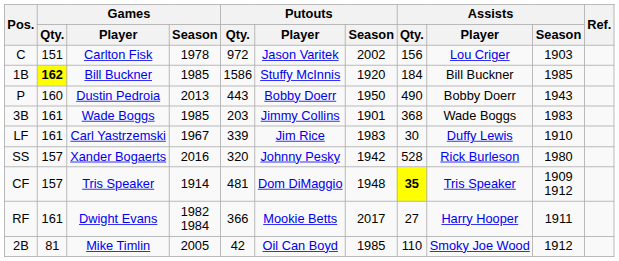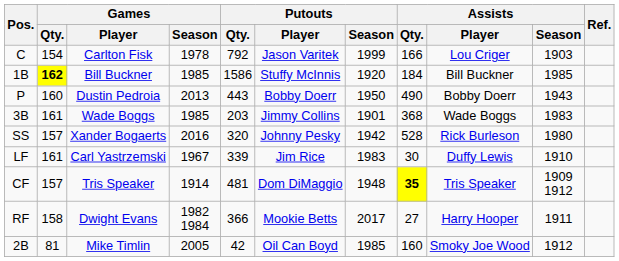Carlton Fisk | Games / Qty.: 151 -> 154
Carlton Fisk | Putouts / Qty.: 972 -> 792
Carlton Fisk | Putouts / Season: 2002 -> 1999
Carlton Fisk | Assists / Qty.: 156 -> 166
rows swapped: Xander Bogaerts <-> Carl Yastrzemski
Dwight Evans | Games / Qty.: 161 -> 158
Mike Timlin | Assists / Qty.: 110 -> 160
